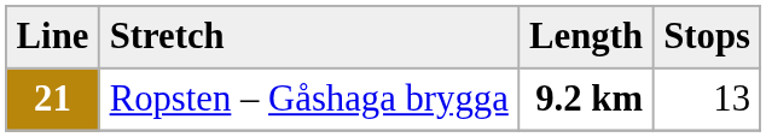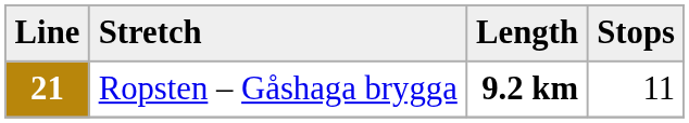21 | Stops: 13 -> 11
